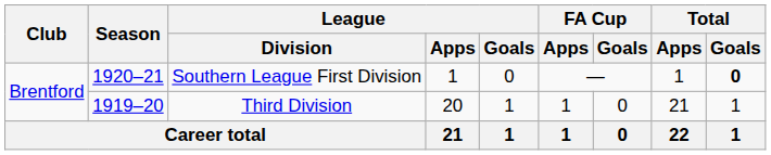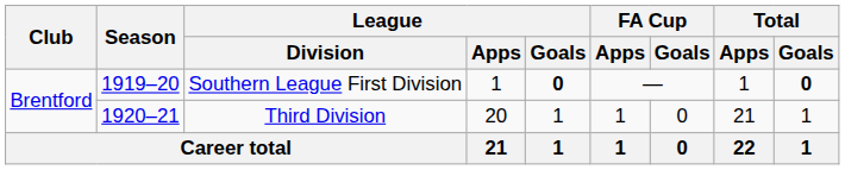Southern League First Division | Season: 1920–21 -> 1919–20
Southern League First Division | League / Goals: normal -> bold
Third Division | Season: 1919–20 -> 1920–21
